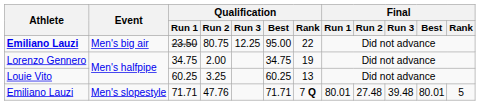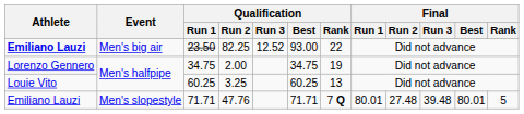23.50 | Qualification / Run 2: 80.75 -> 82.25
23.50 | Qualification / Run 3: 12.25 -> 12.52
23.50 | Qualification / Best: 95.00 -> 93.00
